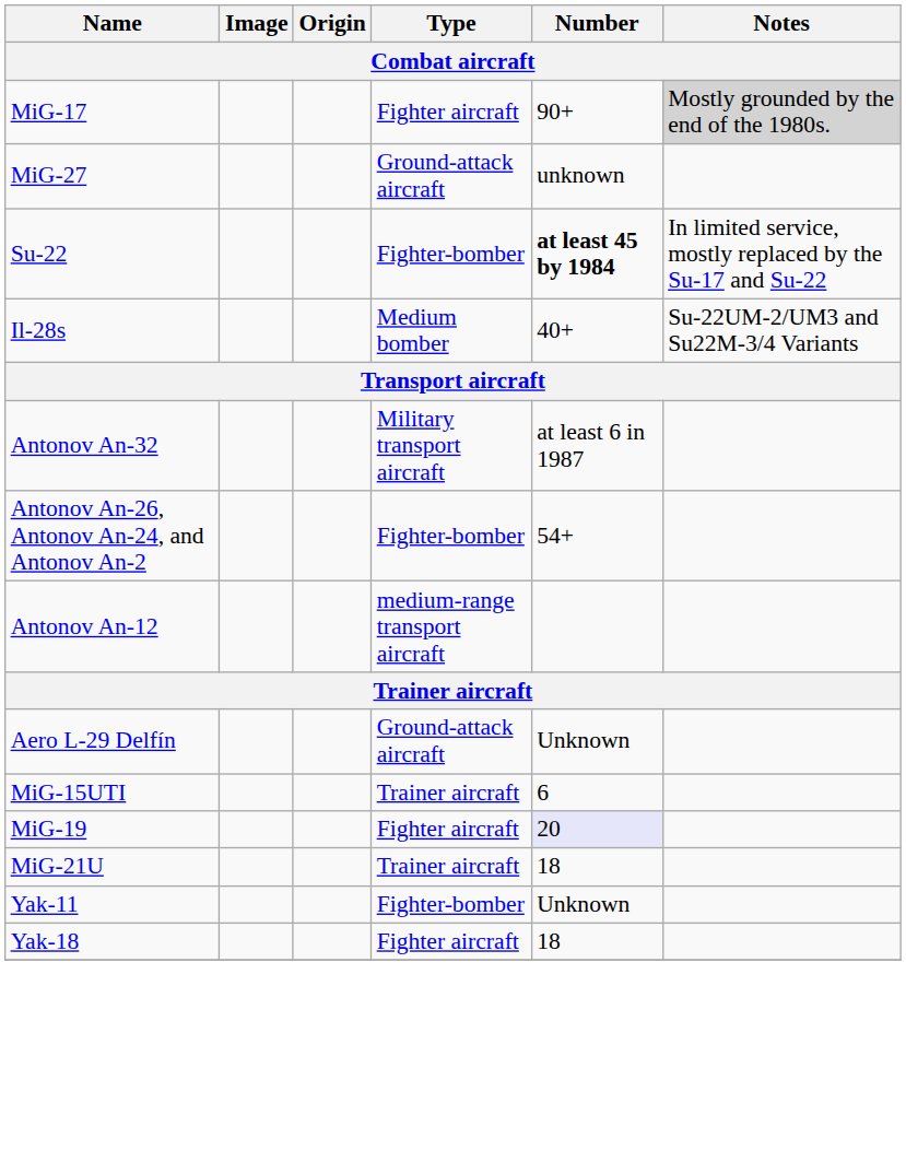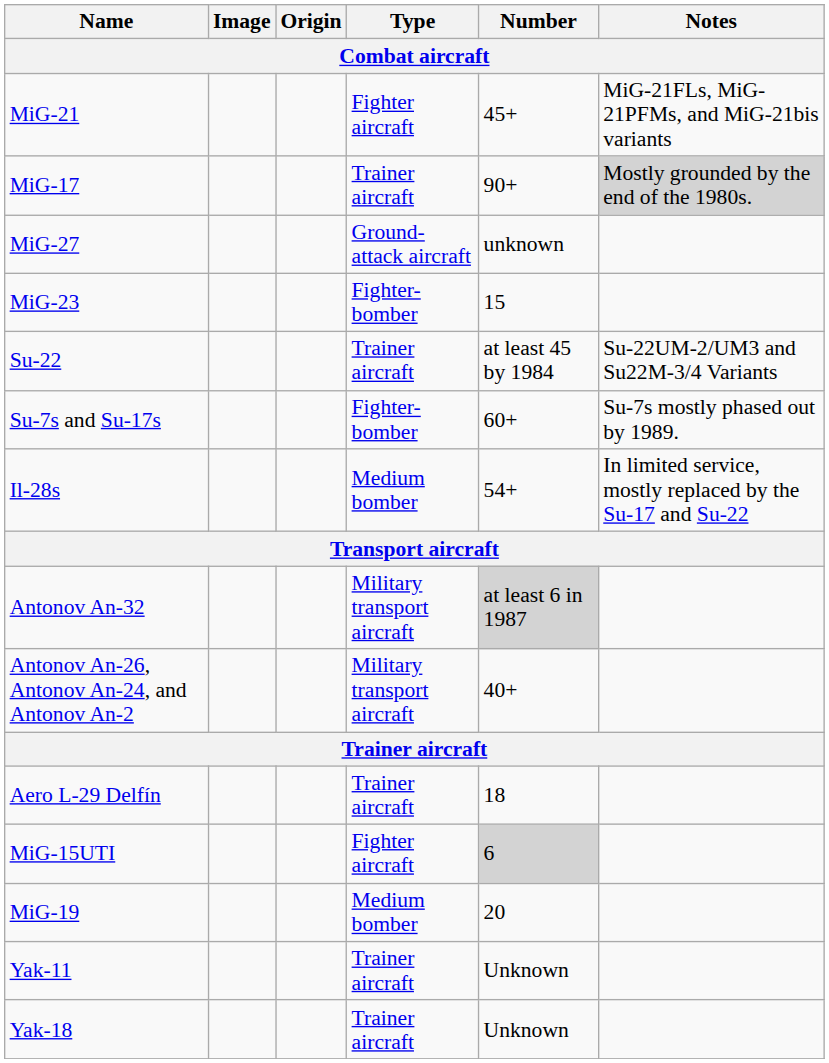+ row: MiG-21 | Fighter aircraft | 45+ | MiG-21FLs, MiG-21PFMs, and MiG-21bis variants
MiG-17 | Type: Fighter aircraft -> Trainer aircraft
+ row: MiG-23 | Fighter-bomber | 15
Su-22 | Type: Fighter-bomber -> Trainer aircraft
Su-22 | Number: bold -> normal
Su-22 | Notes: In limited service, mostly replaced by the Su-17 and Su-22 -> Su-22UM-2/UM3 and Su22M-3/4 Variants
+ row: Su-7s and Su-17s | Fighter-bomber | 60+ | Su-7s mostly phased out by 1989.
Il-28s | Number: 40+ -> 54+
Il-28s | Notes: Su-22UM-2/UM3 and Su22M-3/4 Variants -> In limited service, mostly replaced by the Su-17 and Su-22
Antonov An-32 | Number: no background -> lightgrey background
Antonov An-26, Antonov An-24, and Antonov An-2 | Type: Fighter-bomber -> Military transport aircraft
Antonov An-26, Antonov An-24, and Antonov An-2 | Number: 54+ -> 40+
- row: Antonov An-12 | medium-range transport aircraft
Aero L-29 Delfín | Type: Ground-attack aircraft -> Trainer aircraft
Aero L-29 Delfín | Number: Unknown -> 18
MiG-15UTI | Type: Trainer aircraft -> Fighter aircraft
MiG-15UTI | Number: no background -> lightgrey background
MiG-19 | Type: Fighter aircraft -> Medium bomber
MiG-19 | Number: lavender background -> no background
- row: MiG-21U | Trainer aircraft | 18
Yak-11 | Type: Fighter-bomber -> Trainer aircraft
Yak-18 | Type: Fighter aircraft -> Trainer aircraft
Yak-18 | Number: 18 -> Unknown
